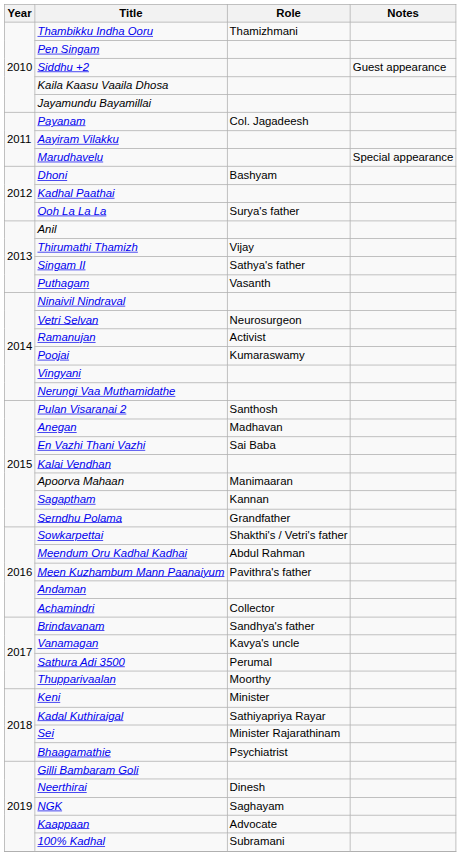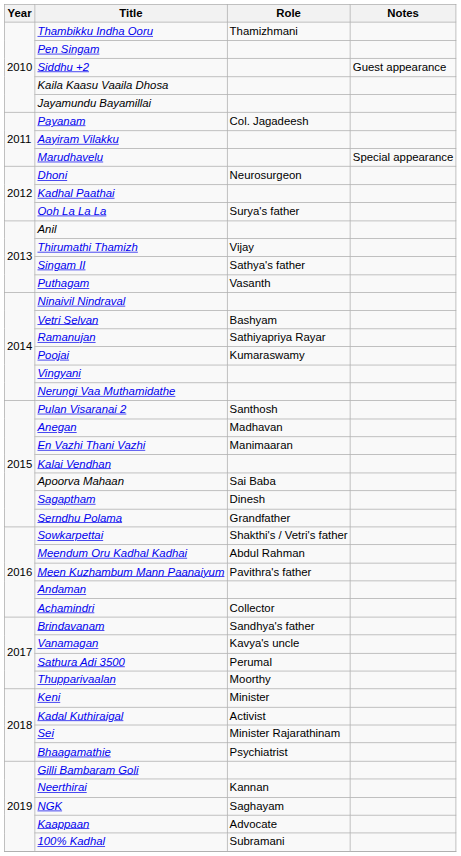Dhoni | Role: Bashyam -> Neurosurgeon
Vetri Selvan | Role: Neurosurgeon -> Bashyam
Ramanujan | Role: Activist -> Sathiyapriya Rayar
En Vazhi Thani Vazhi | Role: Sai Baba -> Manimaaran
Apoorva Mahaan | Role: Manimaaran -> Sai Baba
Sagaptham | Role: Kannan -> Dinesh
Kadal Kuthiraigal | Role: Sathiyapriya Rayar -> Activist
Neerthirai | Role: Dinesh -> Kannan
